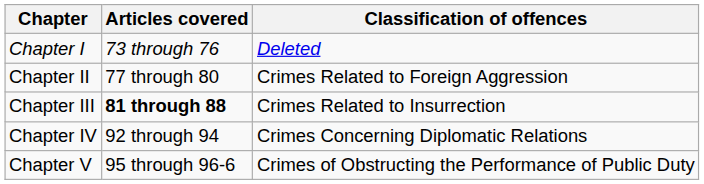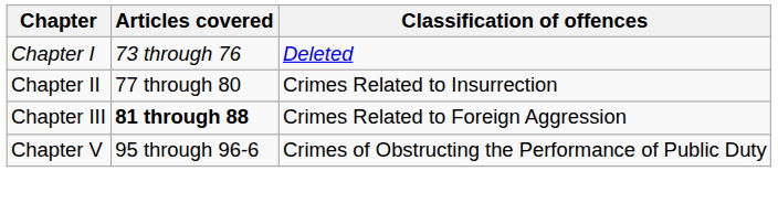Chapter II | Classification of offences: Crimes Related to Foreign Aggression -> Crimes Related to Insurrection
Chapter III | Classification of offences: Crimes Related to Insurrection -> Crimes Related to Foreign Aggression
- row: Chapter IV | 92 through 94 | Crimes Concerning Diplomatic Relations
